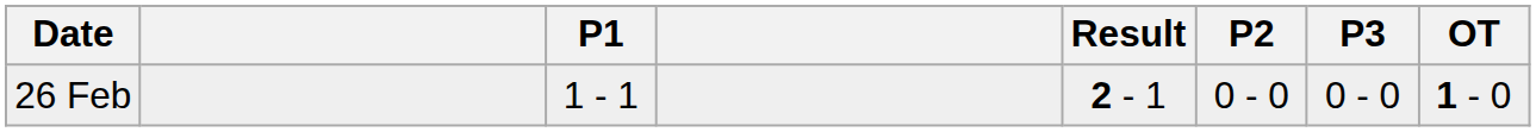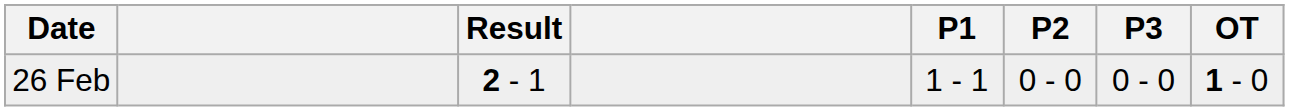columns swapped: Result <-> P1
